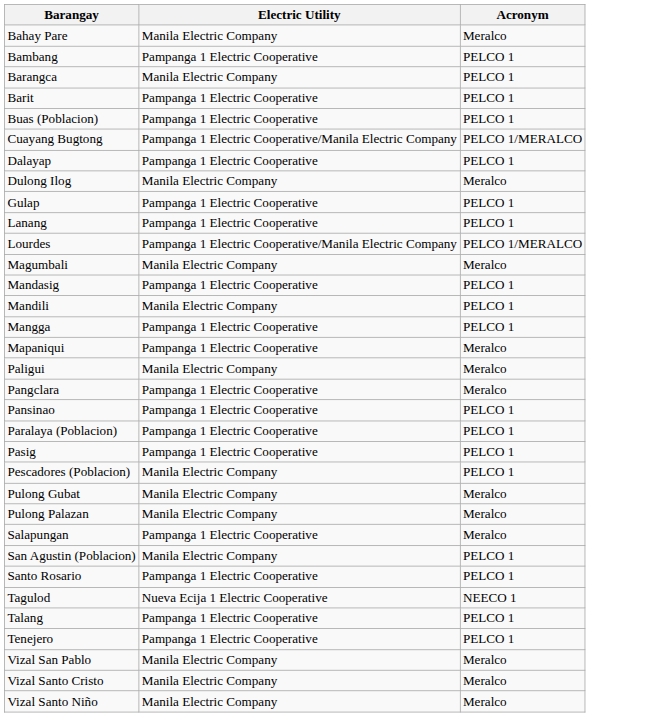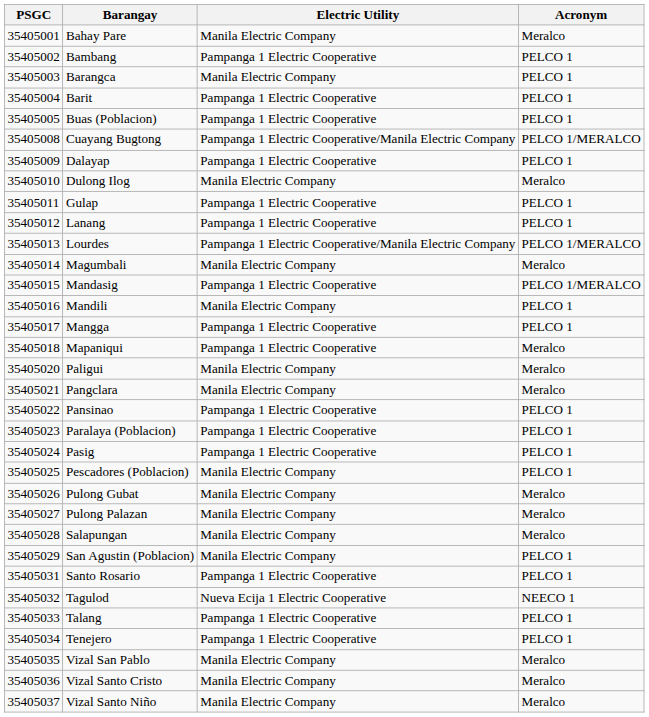+ column: PSGC | 35405001 | 35405002 | 35405003 | 35405004 | 35405005 | 35405008 | 35405009 | 35405010 | 35405011 | 35405012 | 35405013 | 35405014 | 35405015 | 35405016 | 35405017 | 35405018 | 35405020 | 35405021 | 35405022 | 35405023 | 35405024 | 35405025 | 35405026 | 35405027 | 35405028 | 35405029 | 35405031 | 35405032 | 35405033 | 35405034 | 35405035 | 35405036 | 35405037
Mandasig | Acronym: PELCO 1 -> PELCO 1/MERALCO
Pangclara | Electric Utility: Pampanga 1 Electric Cooperative -> Manila Electric Company
Salapungan | Electric Utility: Pampanga 1 Electric Cooperative -> Manila Electric Company
